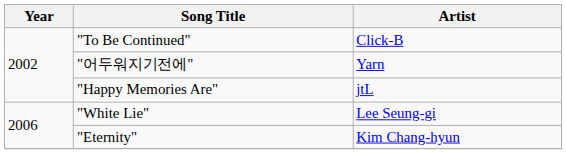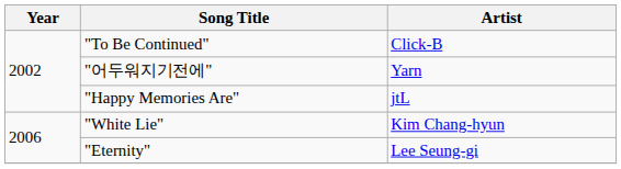"White Lie" | Artist: Lee Seung-gi -> Kim Chang-hyun
"Eternity" | Artist: Kim Chang-hyun -> Lee Seung-gi
